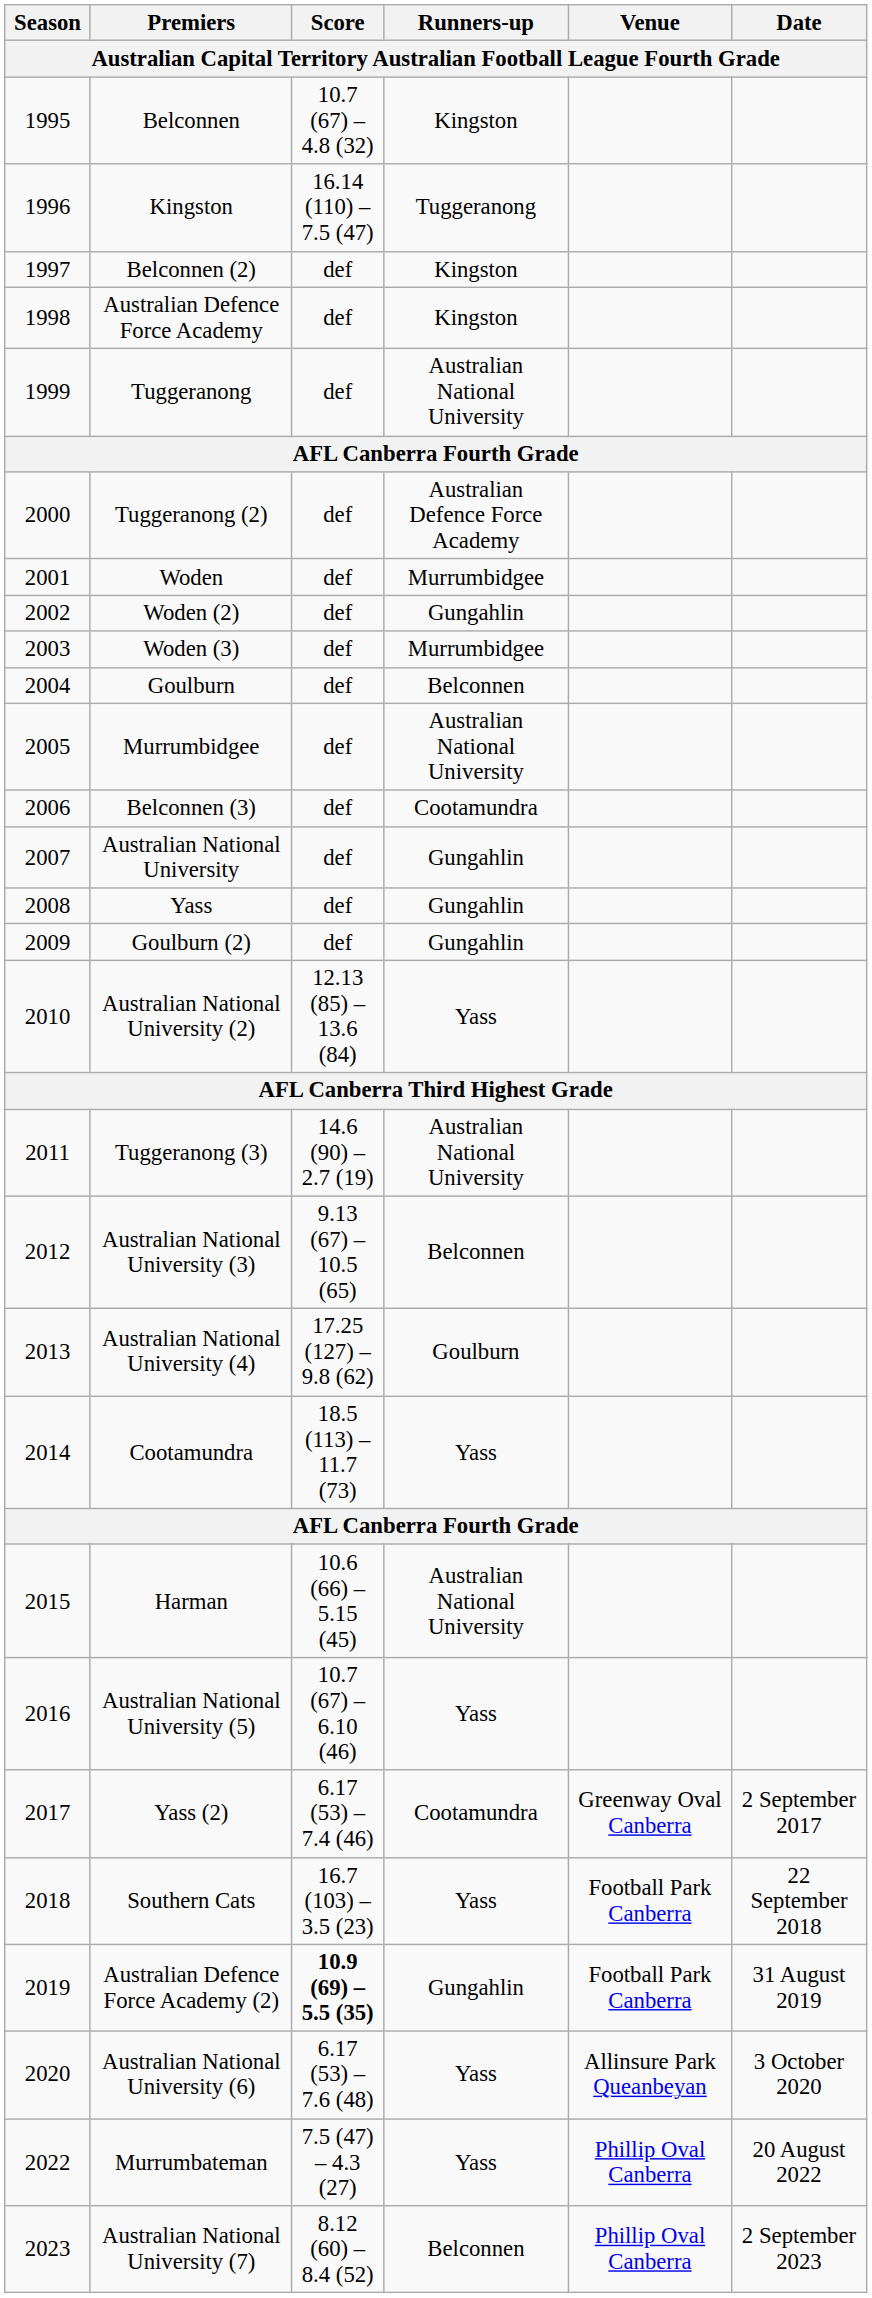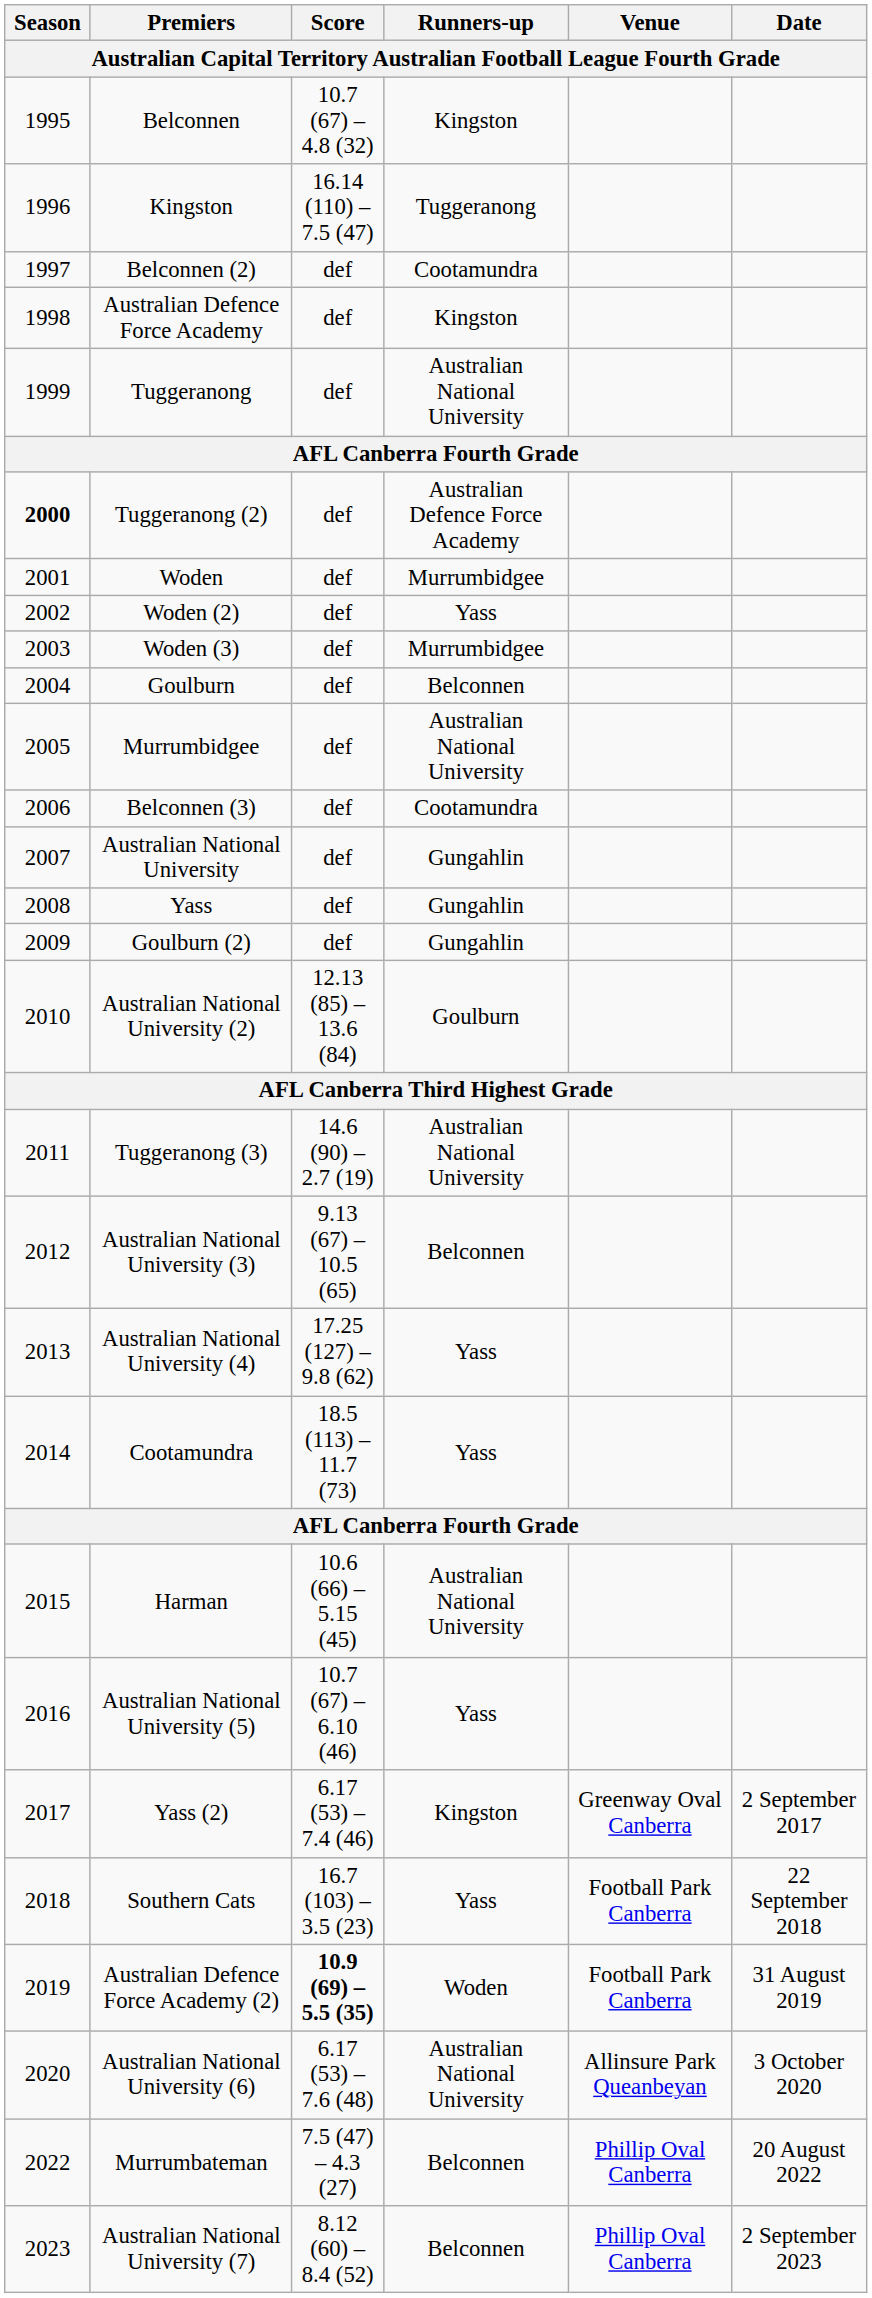Belconnen (2) | Runners-up: Kingston -> Cootamundra
Tuggeranong (2) | Season: normal -> bold
Woden (2) | Runners-up: Gungahlin -> Yass
Australian National University (2) | Runners-up: Yass -> Goulburn
Australian National University (4) | Runners-up: Goulburn -> Yass
Yass (2) | Runners-up: Cootamundra -> Kingston
Australian Defence Force Academy (2) | Runners-up: Gungahlin -> Woden
Australian National University (6) | Runners-up: Yass -> Australian National University
Murrumbateman | Runners-up: Yass -> Belconnen
